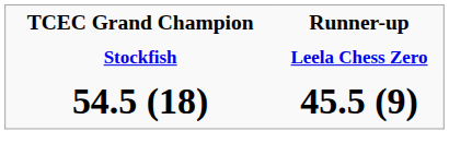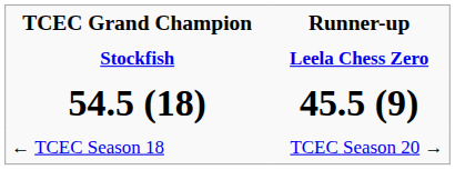+ row: ← TCEC Season 18 | TCEC Season 20 →
